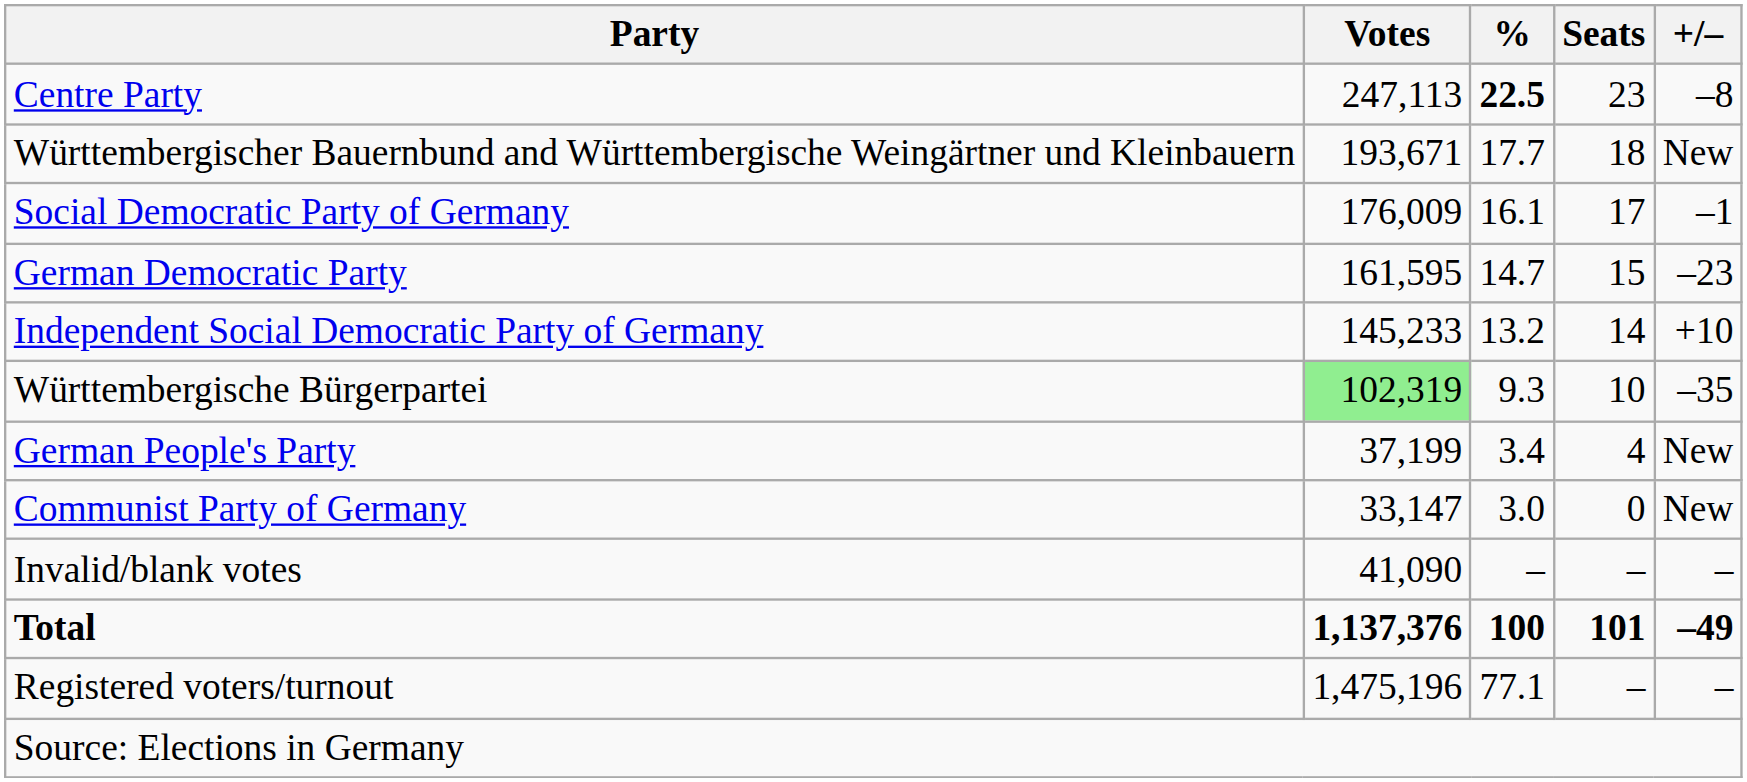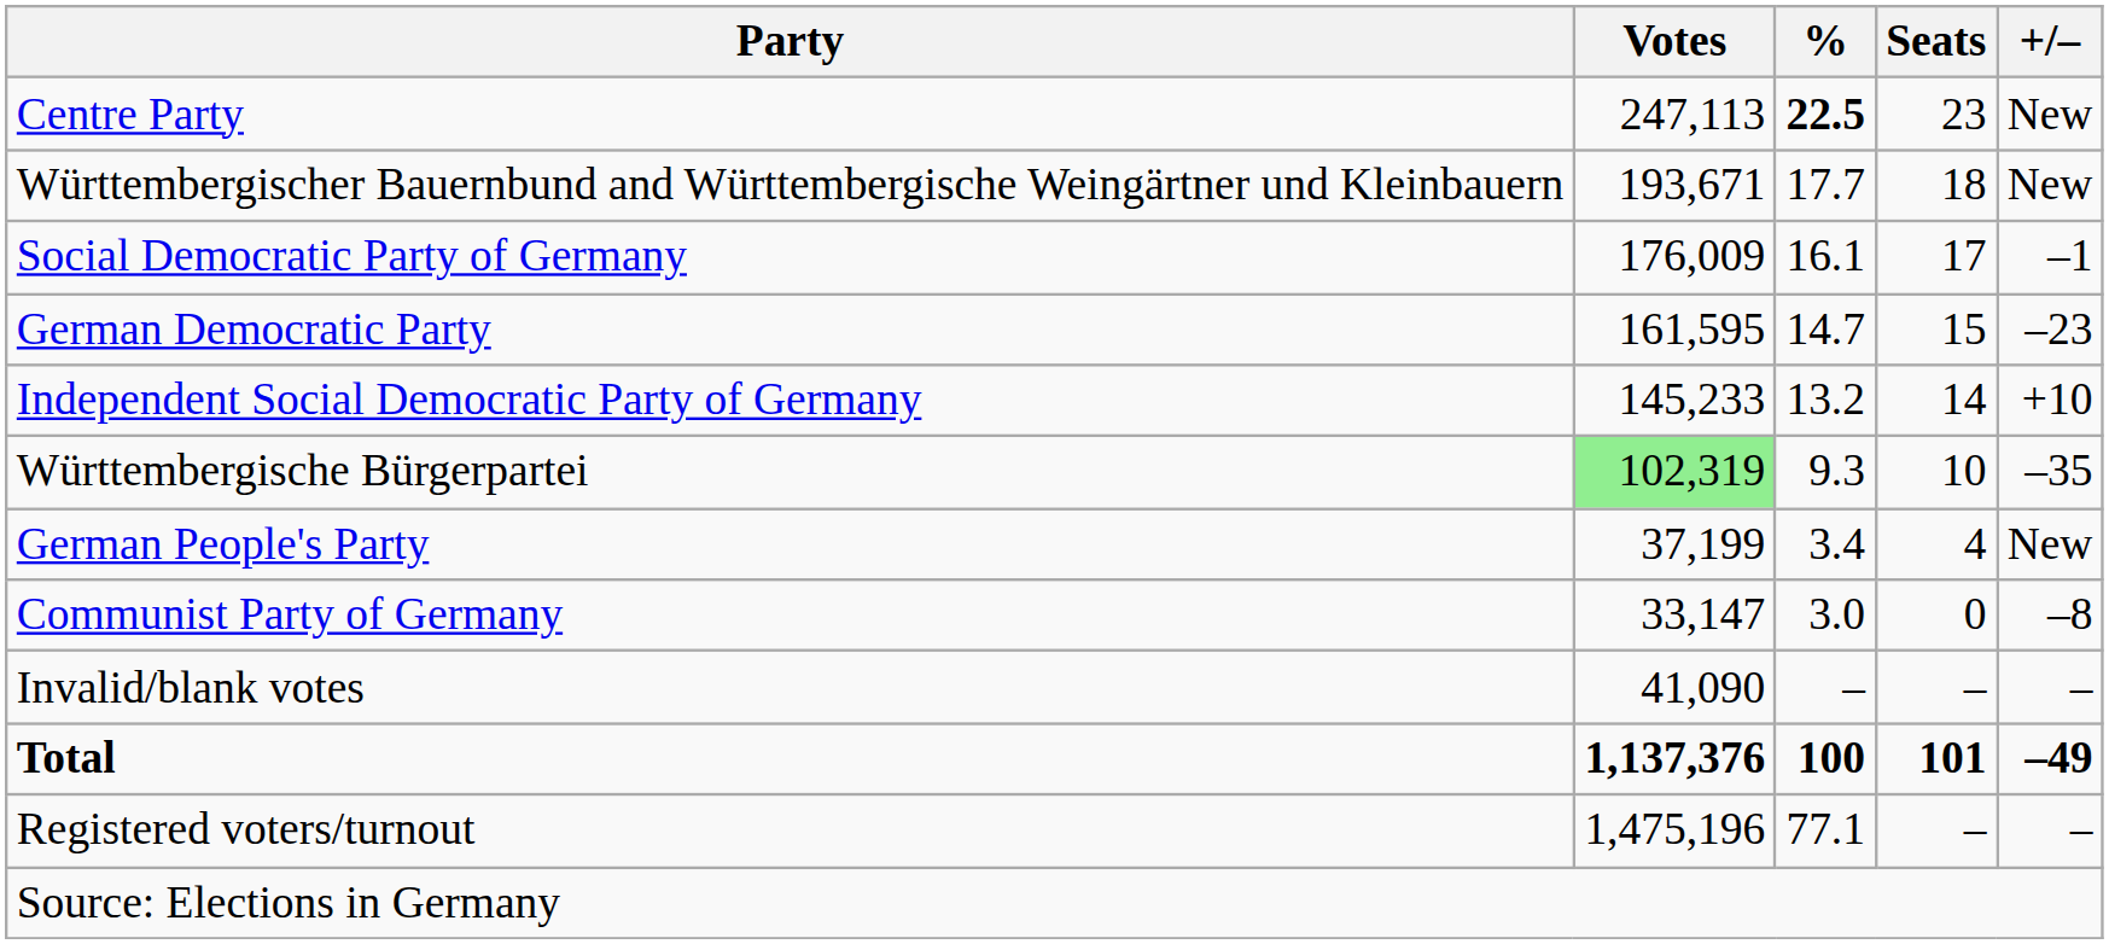Centre Party | +/–: –8 -> New
Communist Party of Germany | +/–: New -> –8
